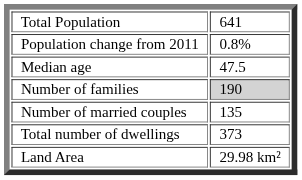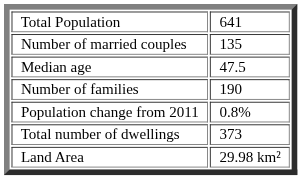rows swapped: Population change from 2011 <-> Number of married couples
Number of families | column 2: lightgrey background -> no background
